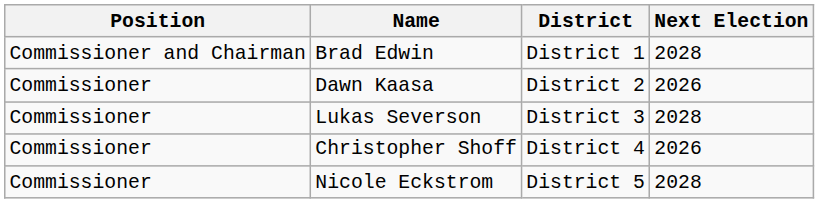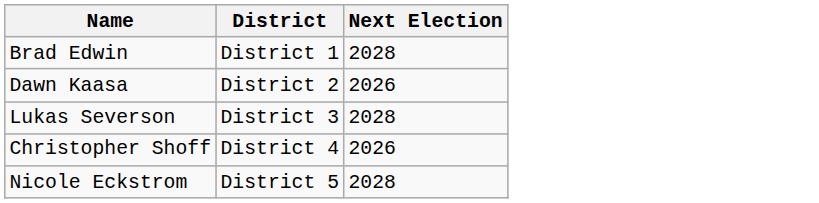- column: Position | Commissioner and Chairman | Commissioner | Commissioner | Commissioner | Commissioner
